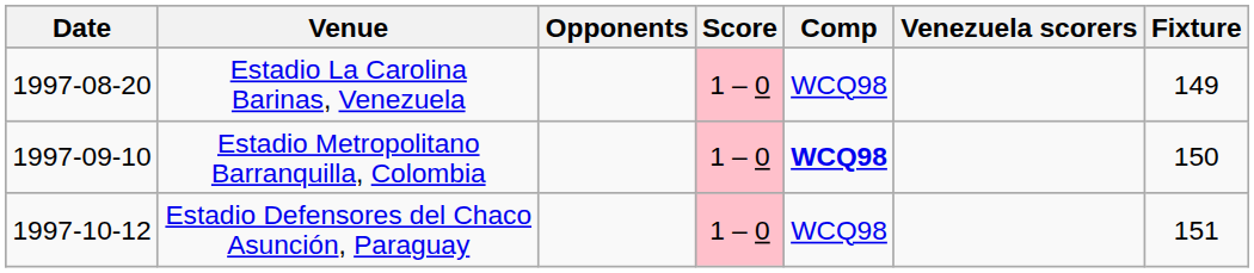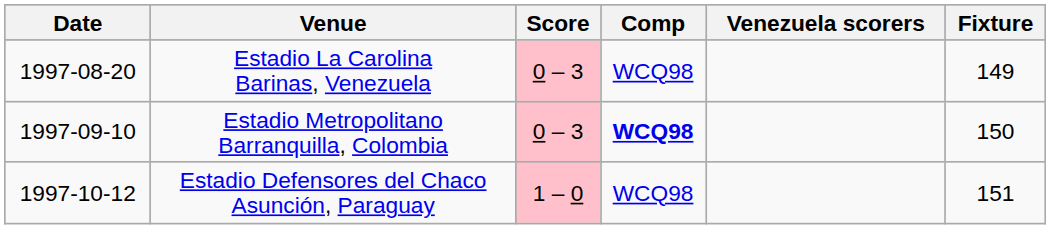- column: Opponents
Estadio La Carolina Barinas, Venezuela | Score: 1 – 0 -> 0 – 3
Estadio Metropolitano Barranquilla, Colombia | Score: 1 – 0 -> 0 – 3
